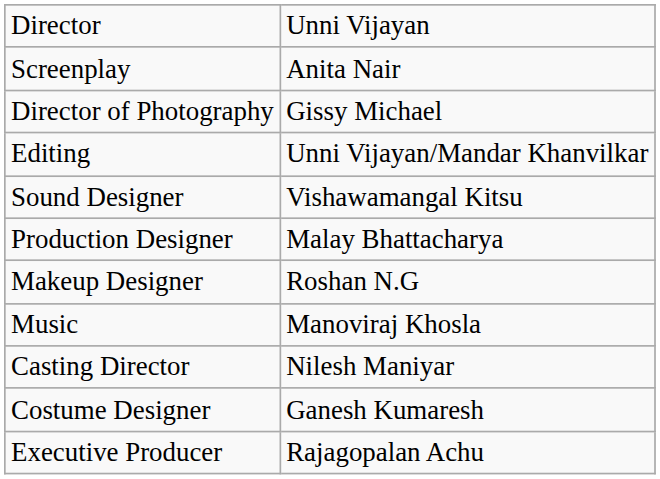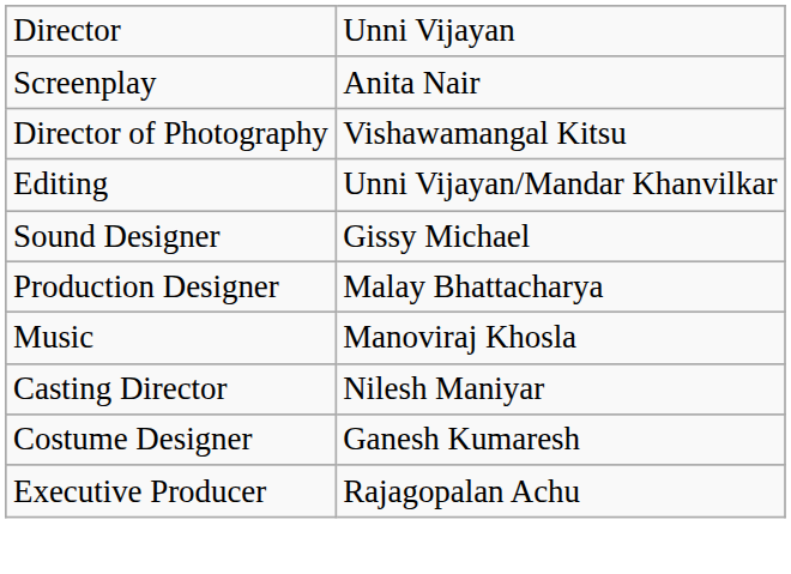Director of Photography | column 2: Gissy Michael -> Vishawamangal Kitsu
Sound Designer | column 2: Vishawamangal Kitsu -> Gissy Michael
- row: Makeup Designer | Roshan N.G
